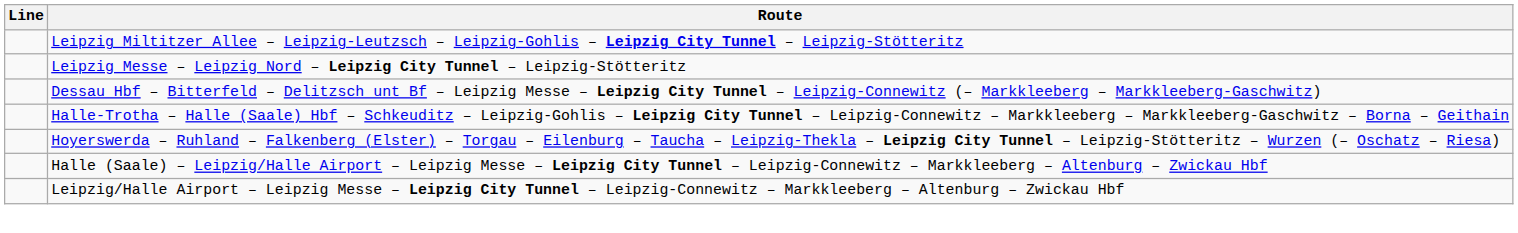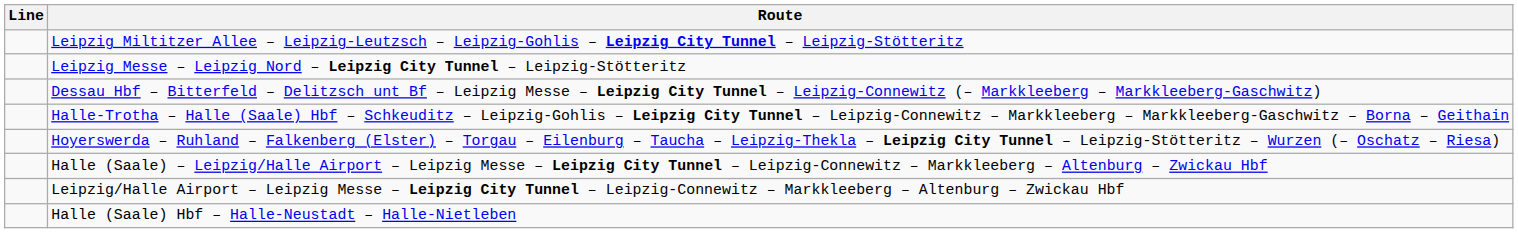+ row: Halle (Saale) Hbf – Halle-Neustadt – Halle-Nietleben
